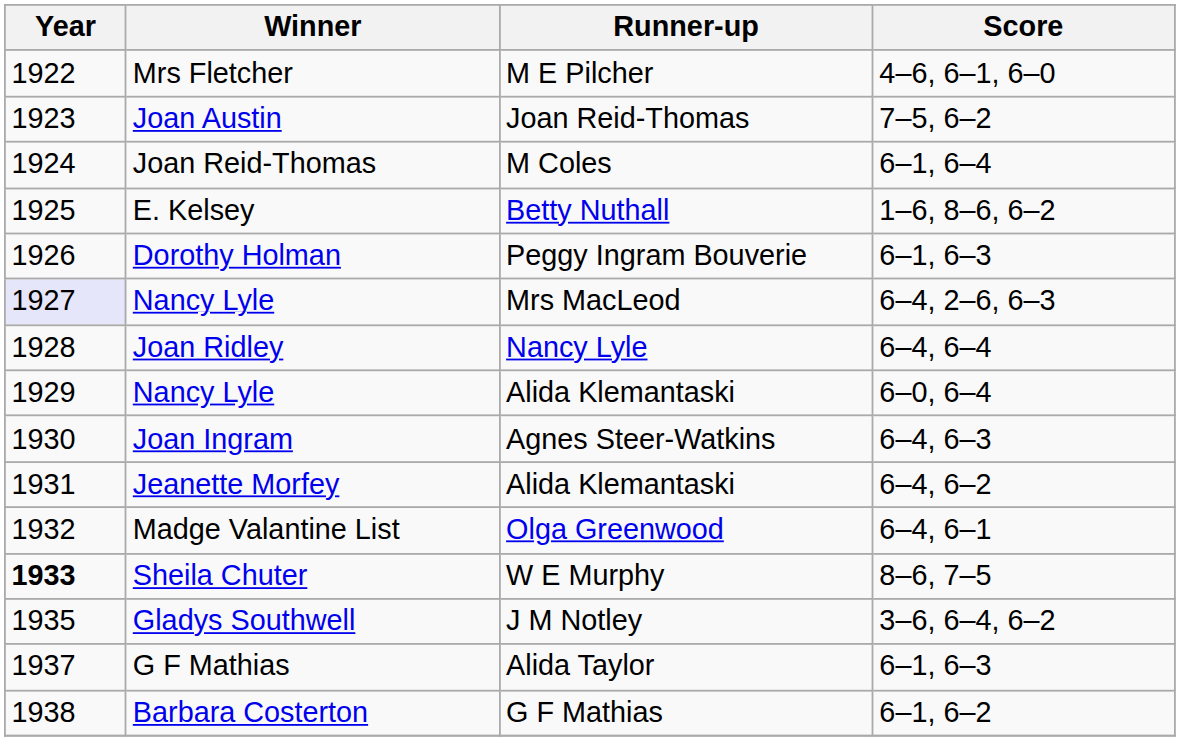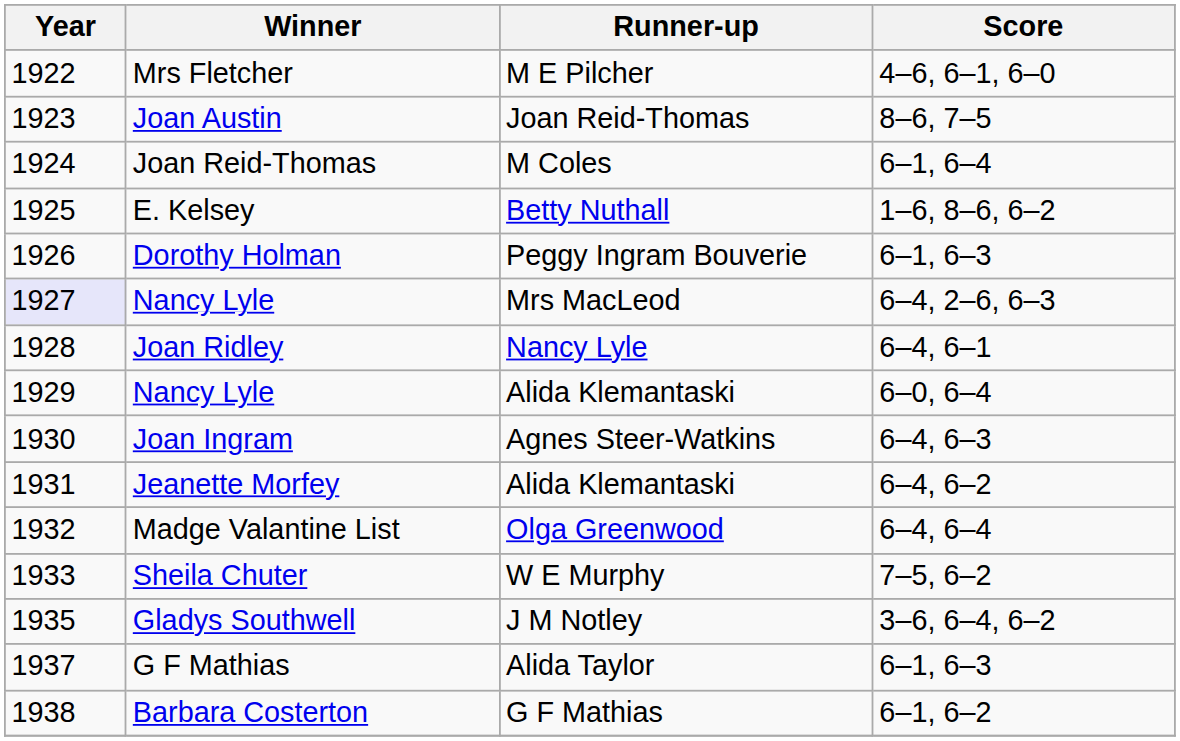Joan Austin | Score: 7–5, 6–2 -> 8–6, 7–5
Joan Ridley | Score: 6–4, 6–4 -> 6–4, 6–1
Madge Valantine List | Score: 6–4, 6–1 -> 6–4, 6–4
Sheila Chuter | Year: bold -> normal
Sheila Chuter | Score: 8–6, 7–5 -> 7–5, 6–2
